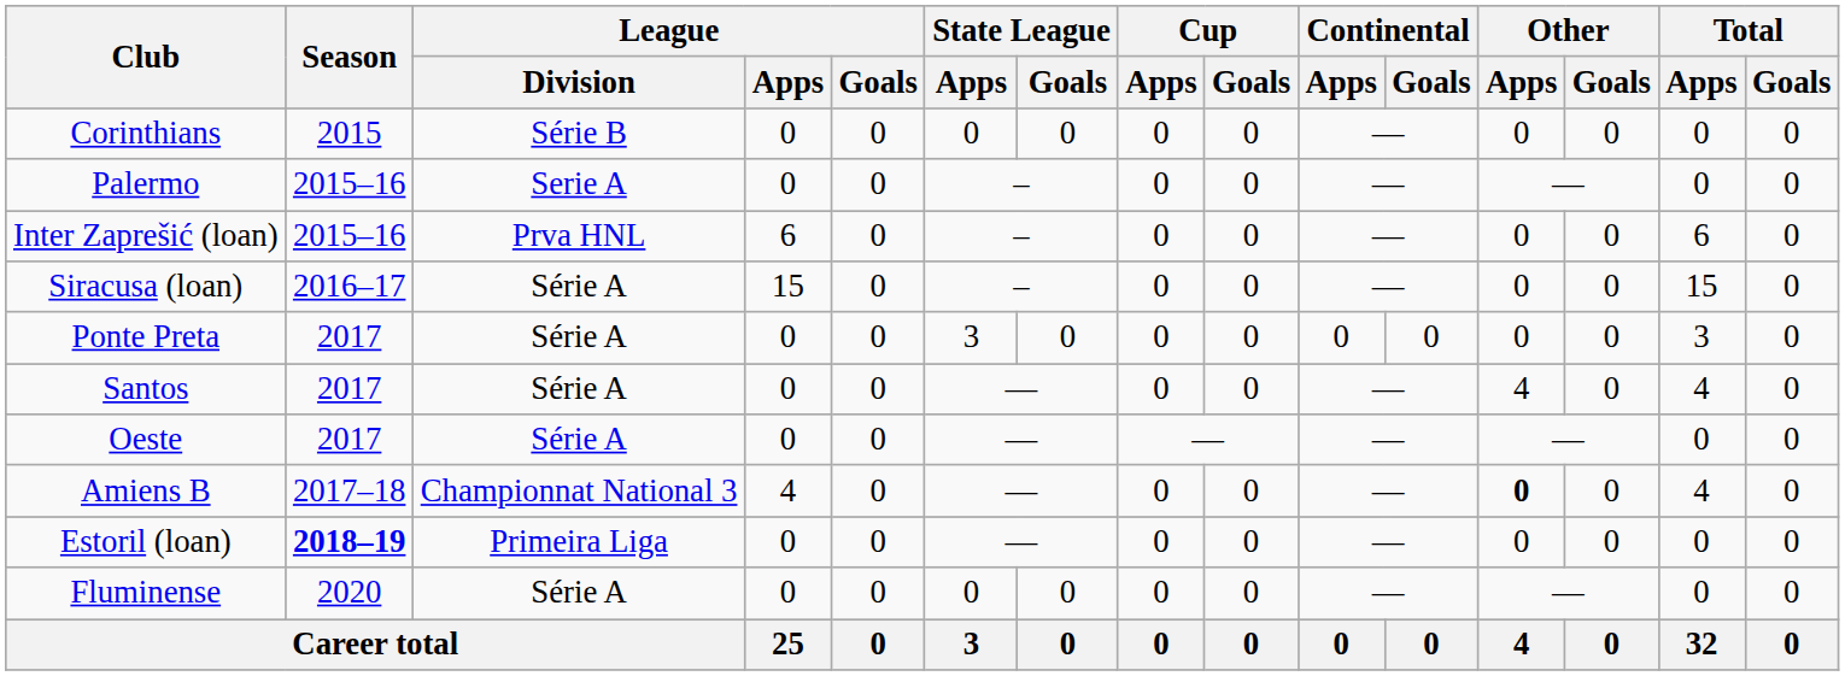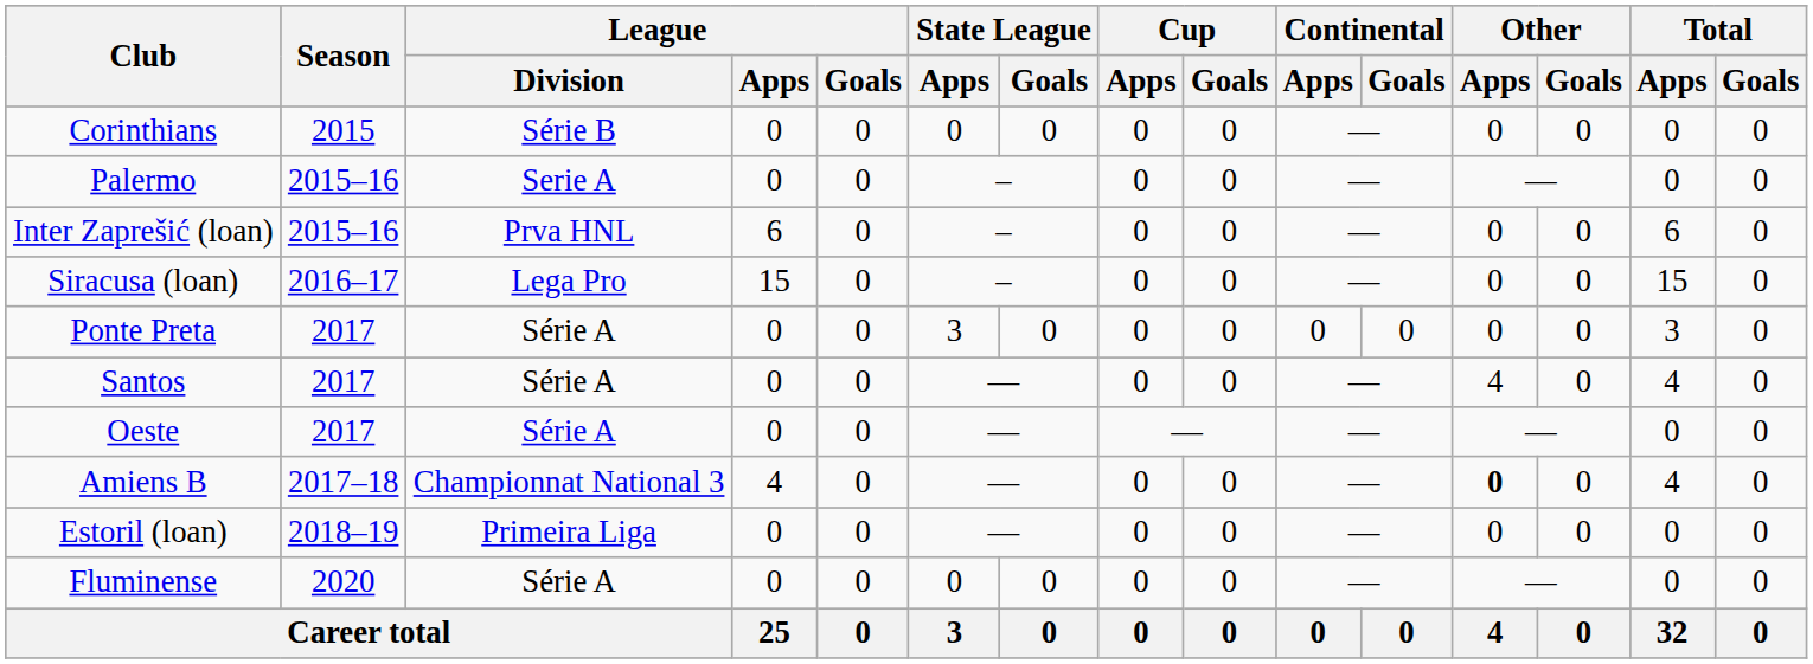Siracusa (loan) | League / Division: Série A -> Lega Pro
Estoril (loan) | Season: bold -> normal
